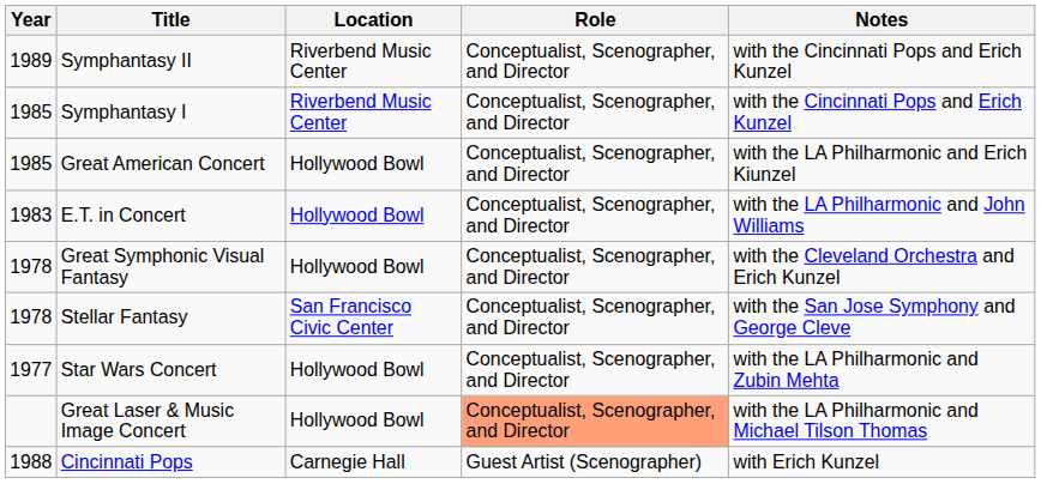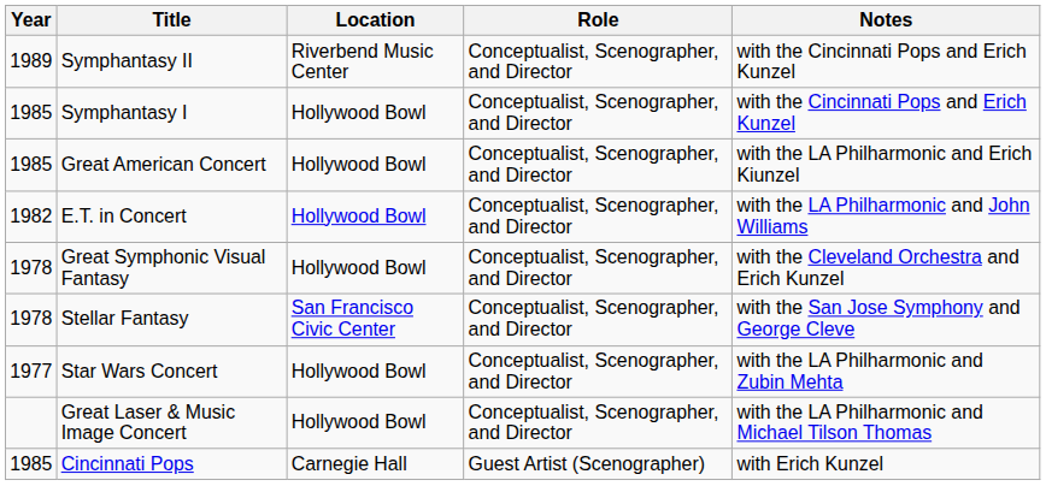Symphantasy I | Location: Riverbend Music Center -> Hollywood Bowl
E.T. in Concert | Year: 1983 -> 1982
Great Laser & Music Image Concert | Role: lightsalmon background -> no background
Cincinnati Pops | Year: 1988 -> 1985
